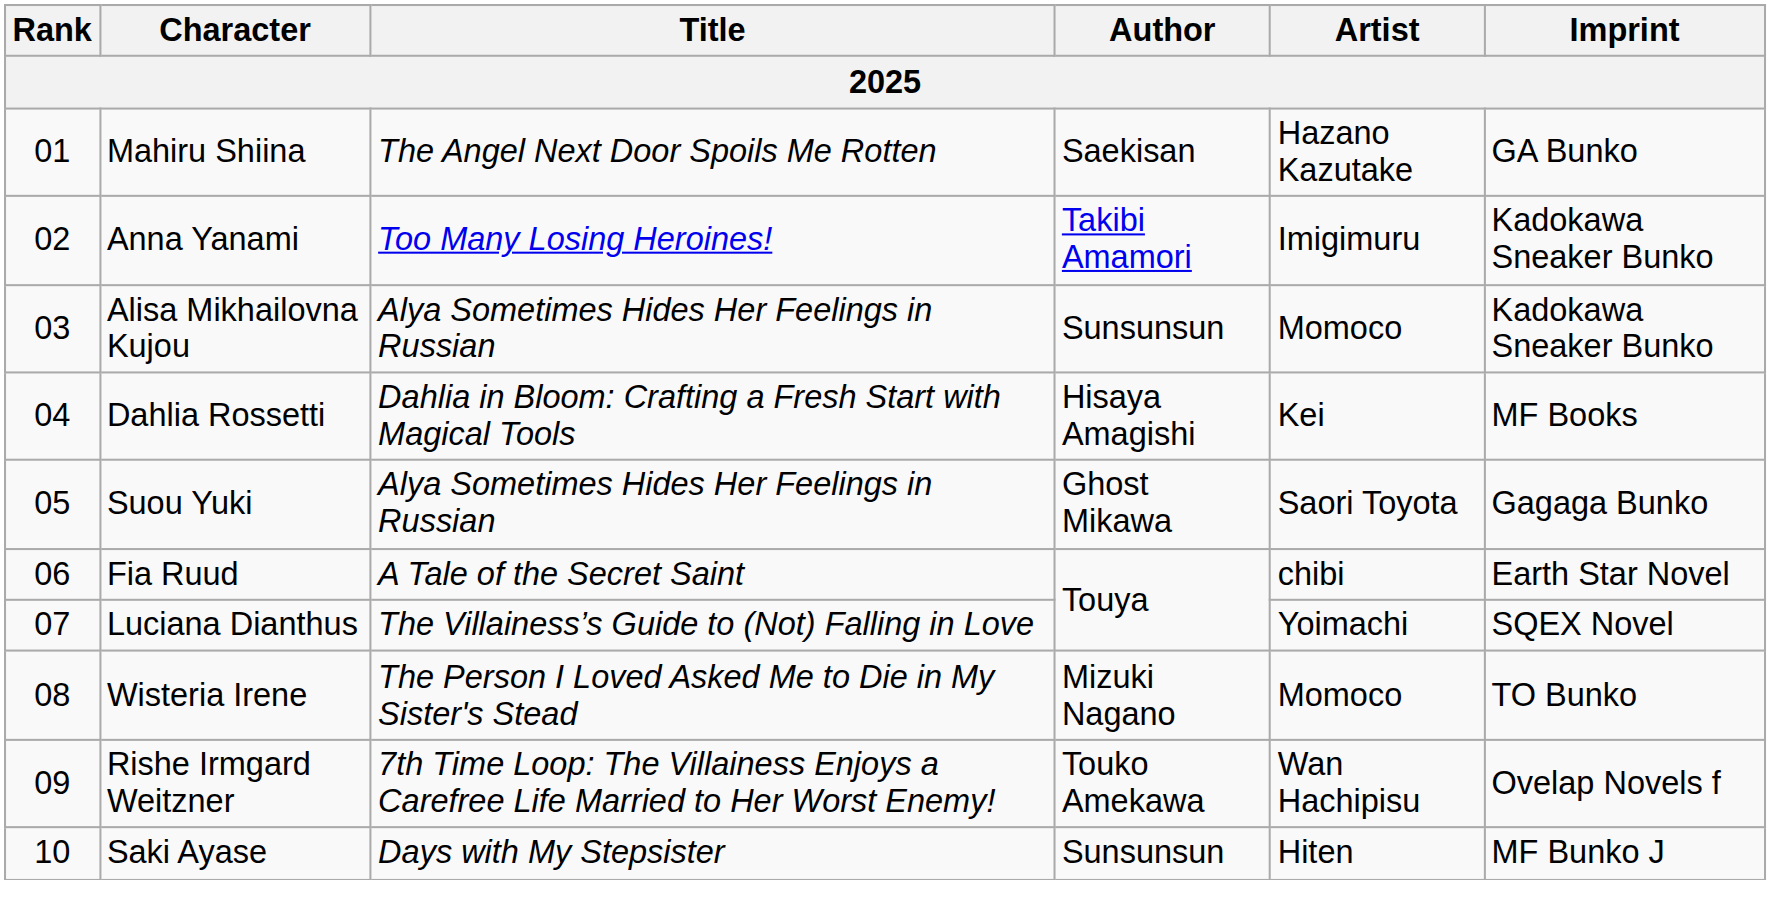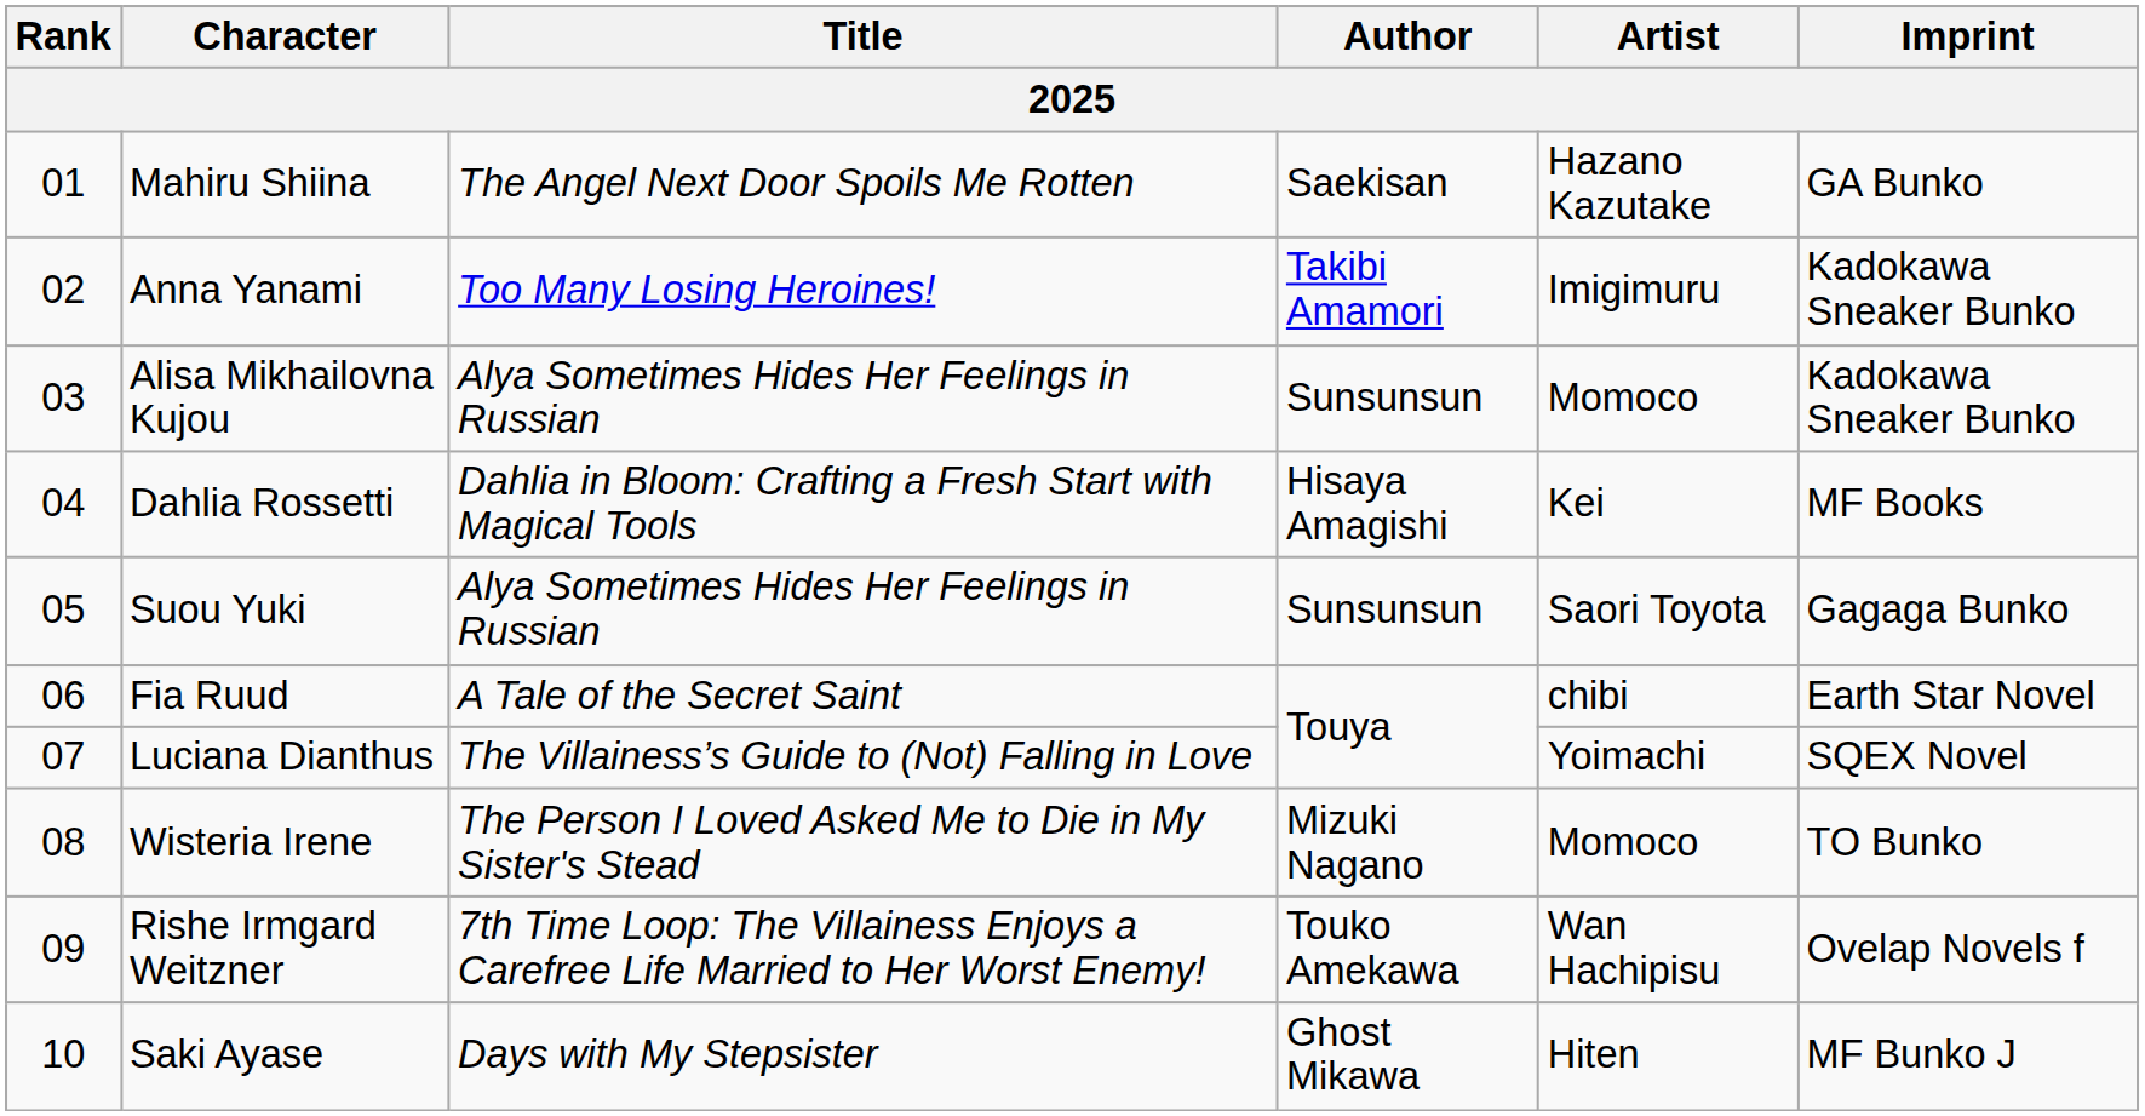Suou Yuki | Author: Ghost Mikawa -> Sunsunsun
Saki Ayase | Author: Sunsunsun -> Ghost Mikawa
